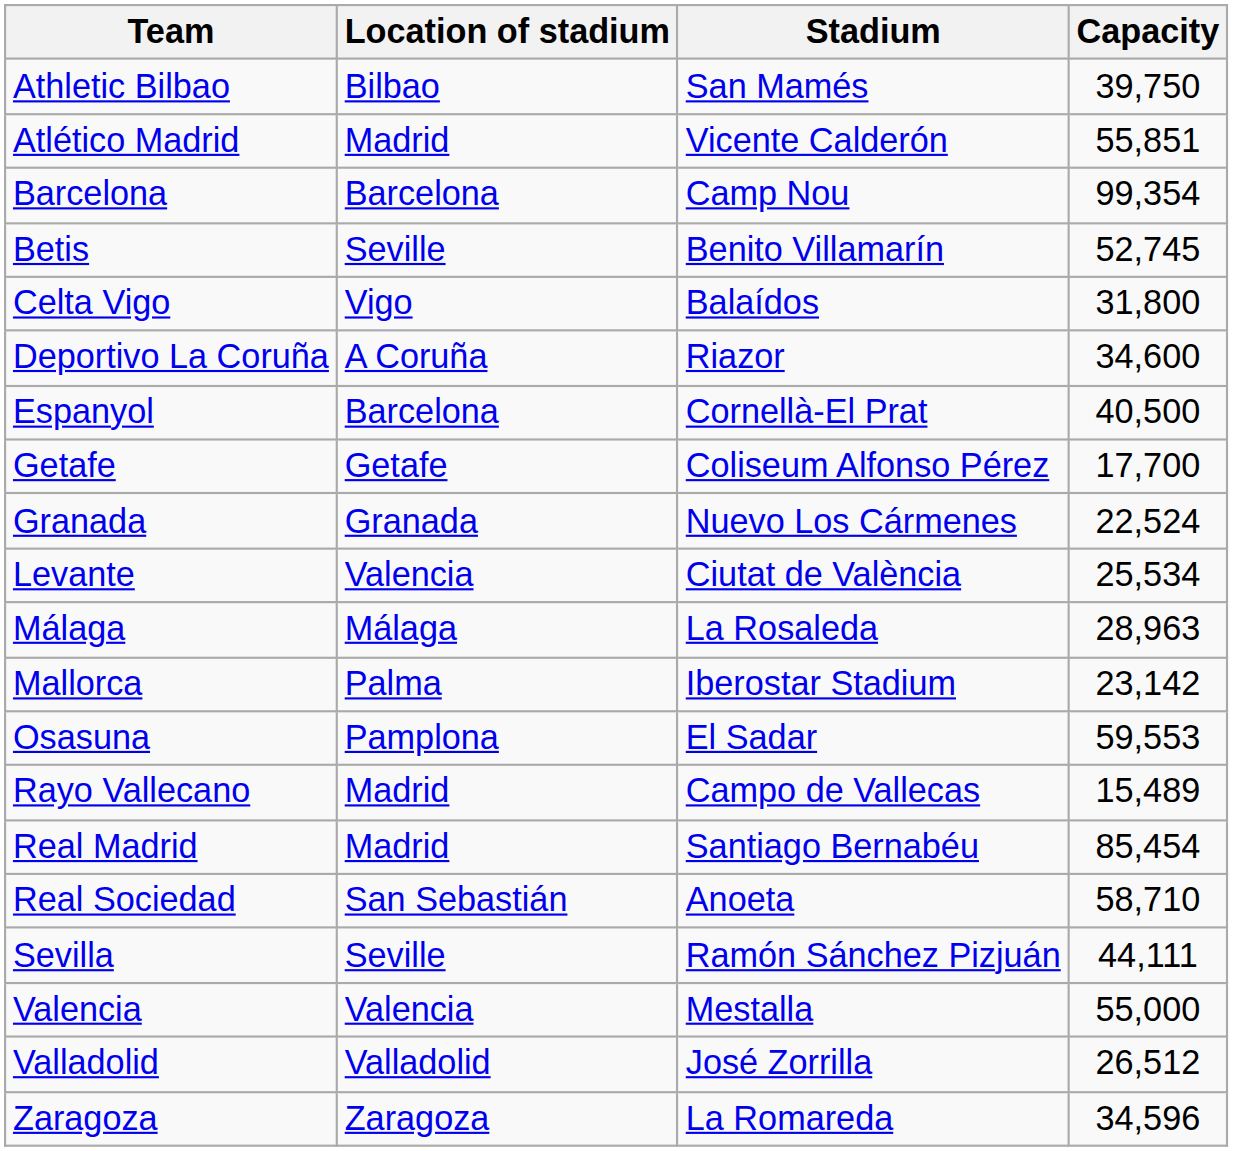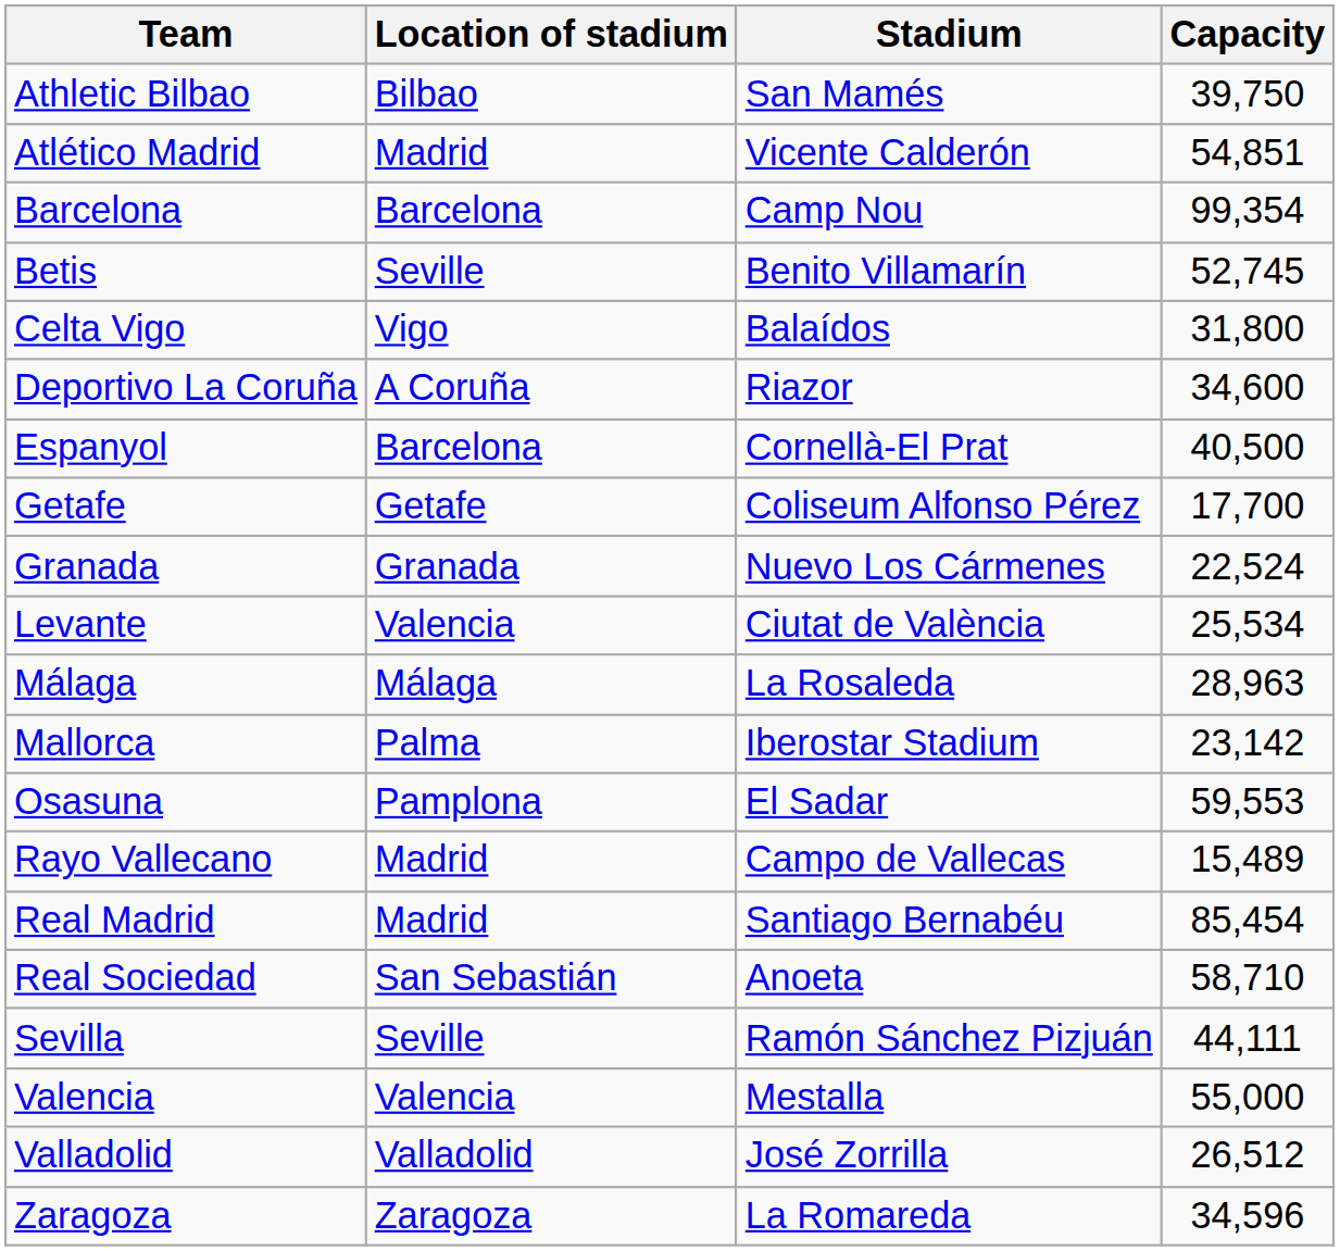Atlético Madrid | Capacity: 55,851 -> 54,851
